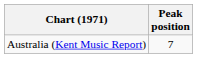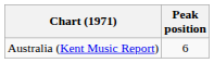Australia (Kent Music Report) | Peak position: 7 -> 6
